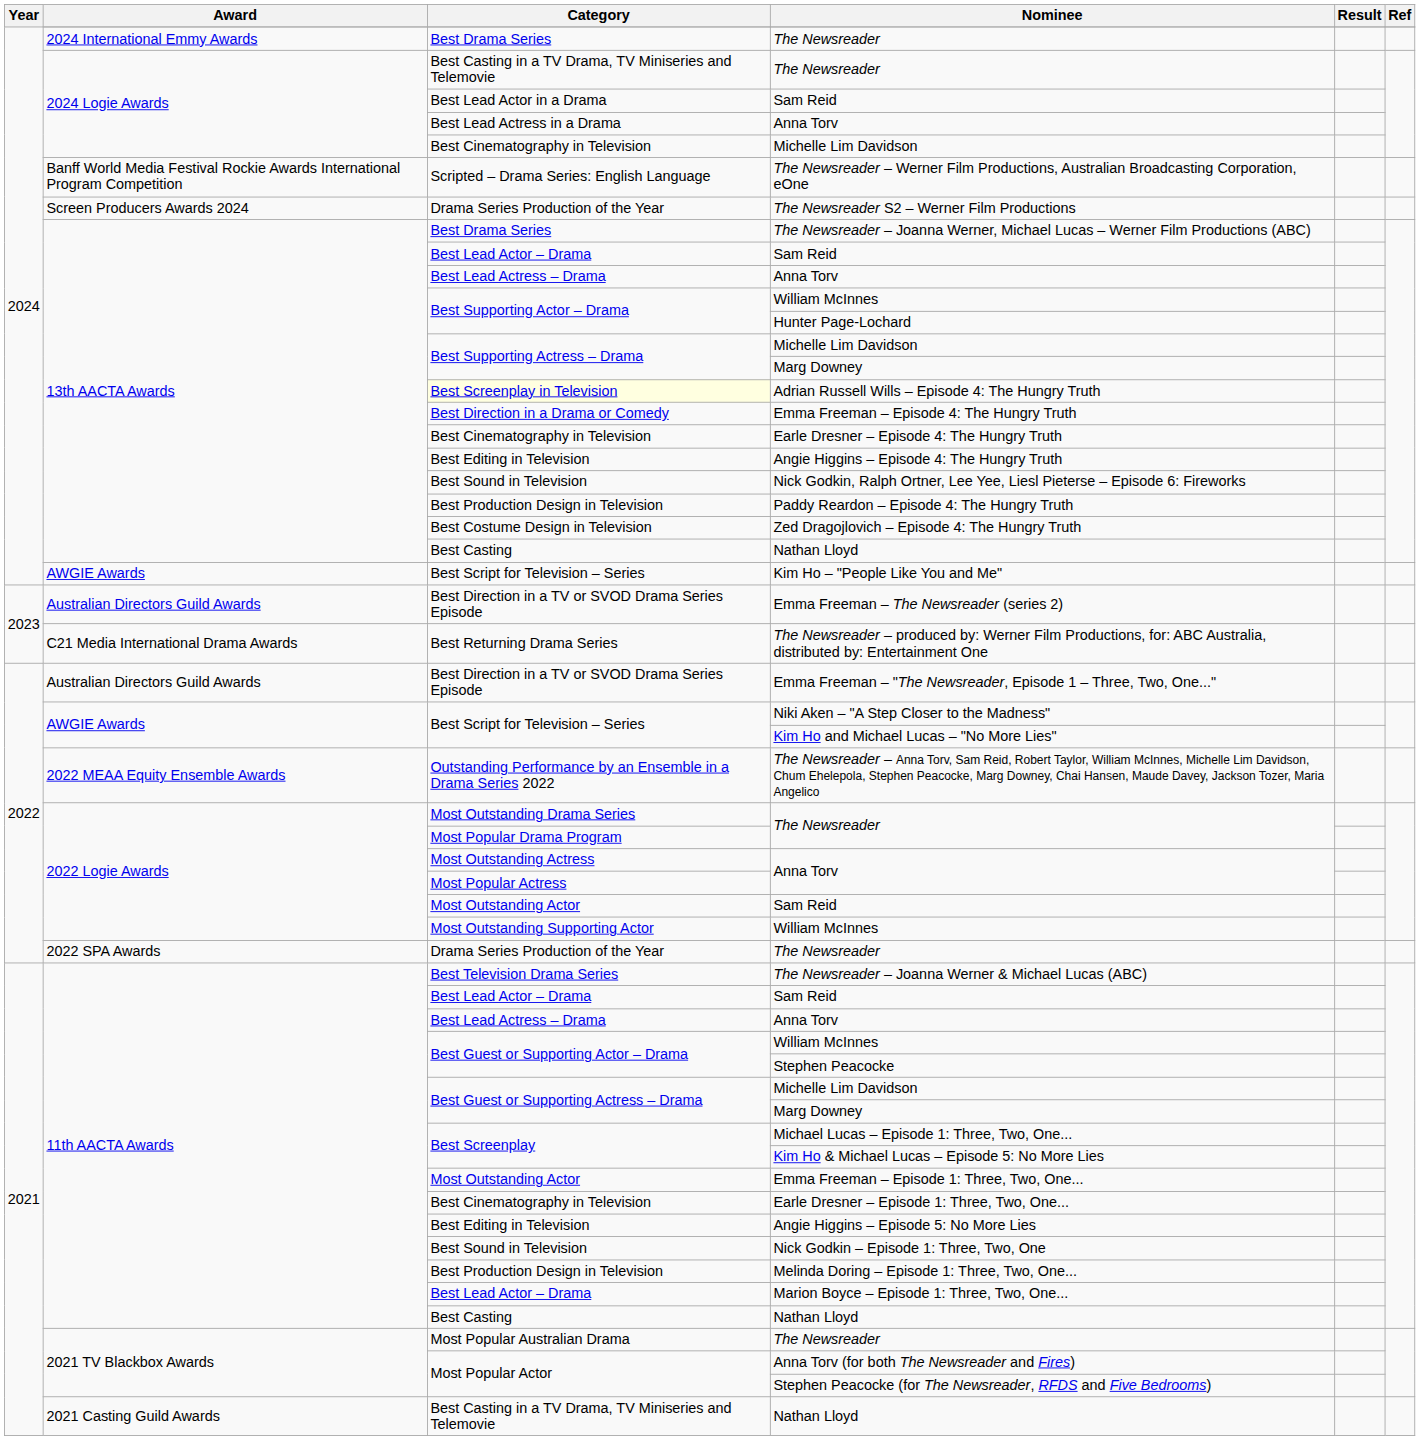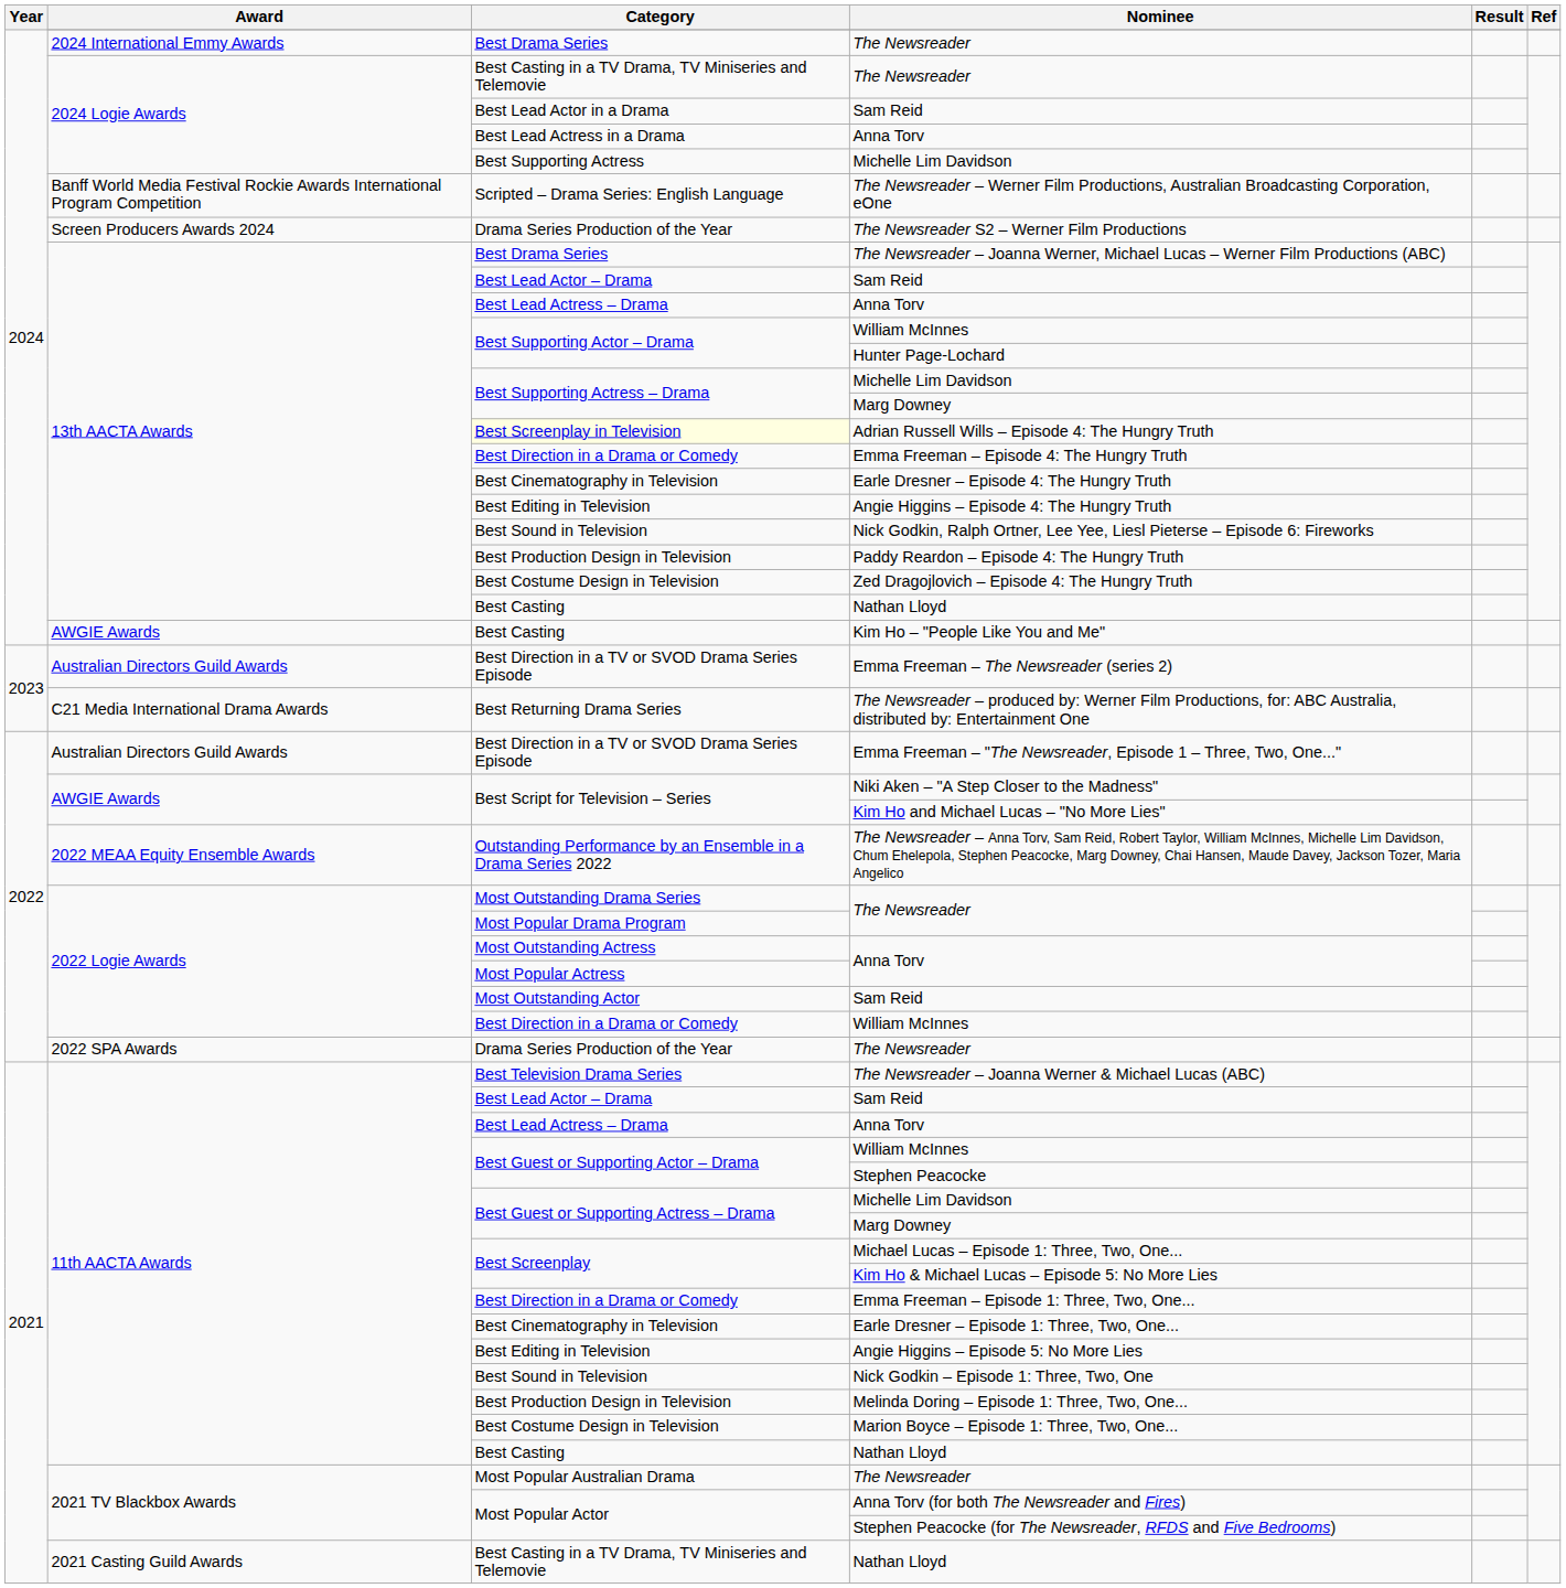2024 Logie Awards / Michelle Lim Davidson | Category: Best Cinematography in Television -> Best Supporting Actress
Kim Ho – "People Like You and Me" | Category: Best Script for Television – Series -> Best Casting
2022 Logie Awards / William McInnes | Category: Most Outstanding Supporting Actor -> Best Direction in a Drama or Comedy
Emma Freeman – Episode 1: Three, Two, One... | Category: Most Outstanding Actor -> Best Direction in a Drama or Comedy
Marion Boyce – Episode 1: Three, Two, One... | Category: Best Lead Actor – Drama -> Best Costume Design in Television
